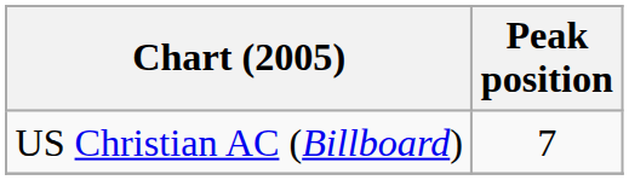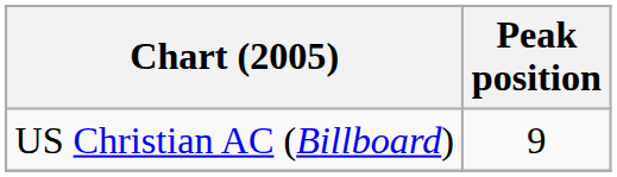US Christian AC (Billboard) | Peak position: 7 -> 9
